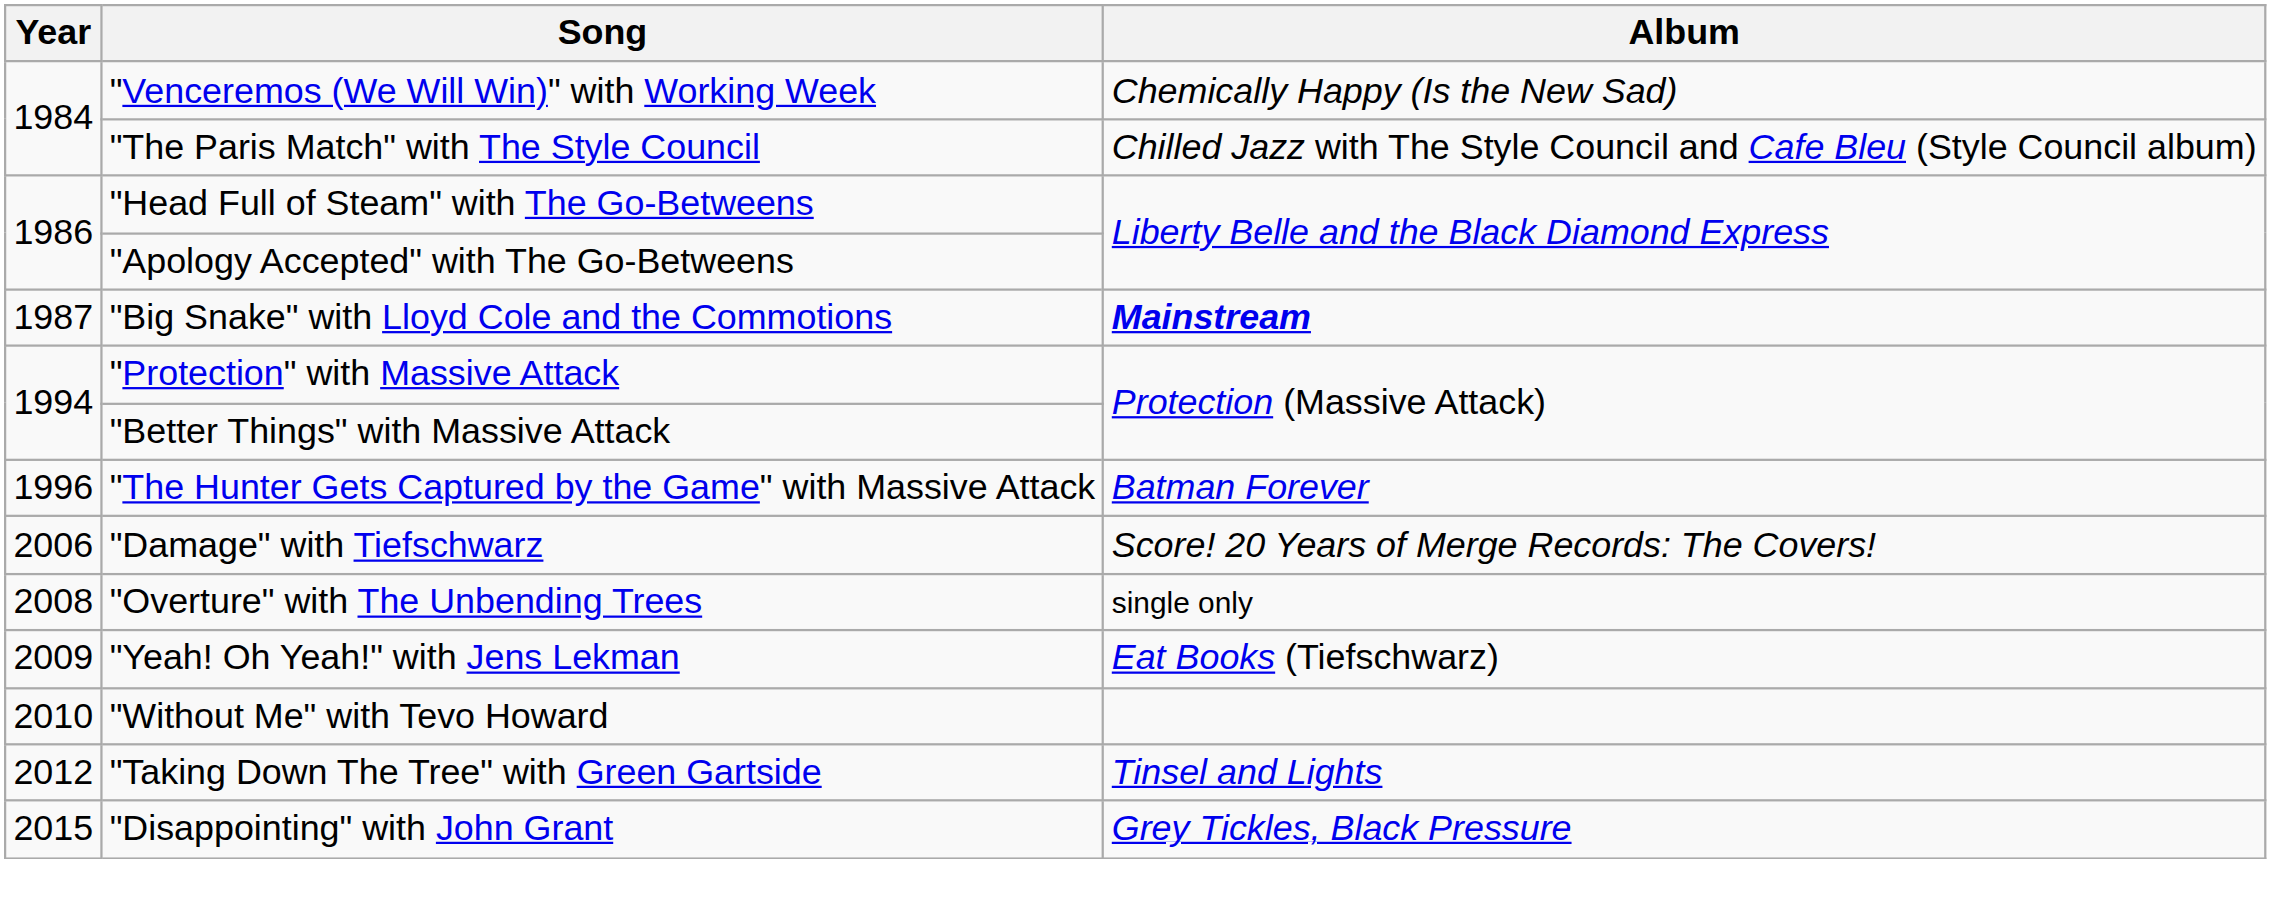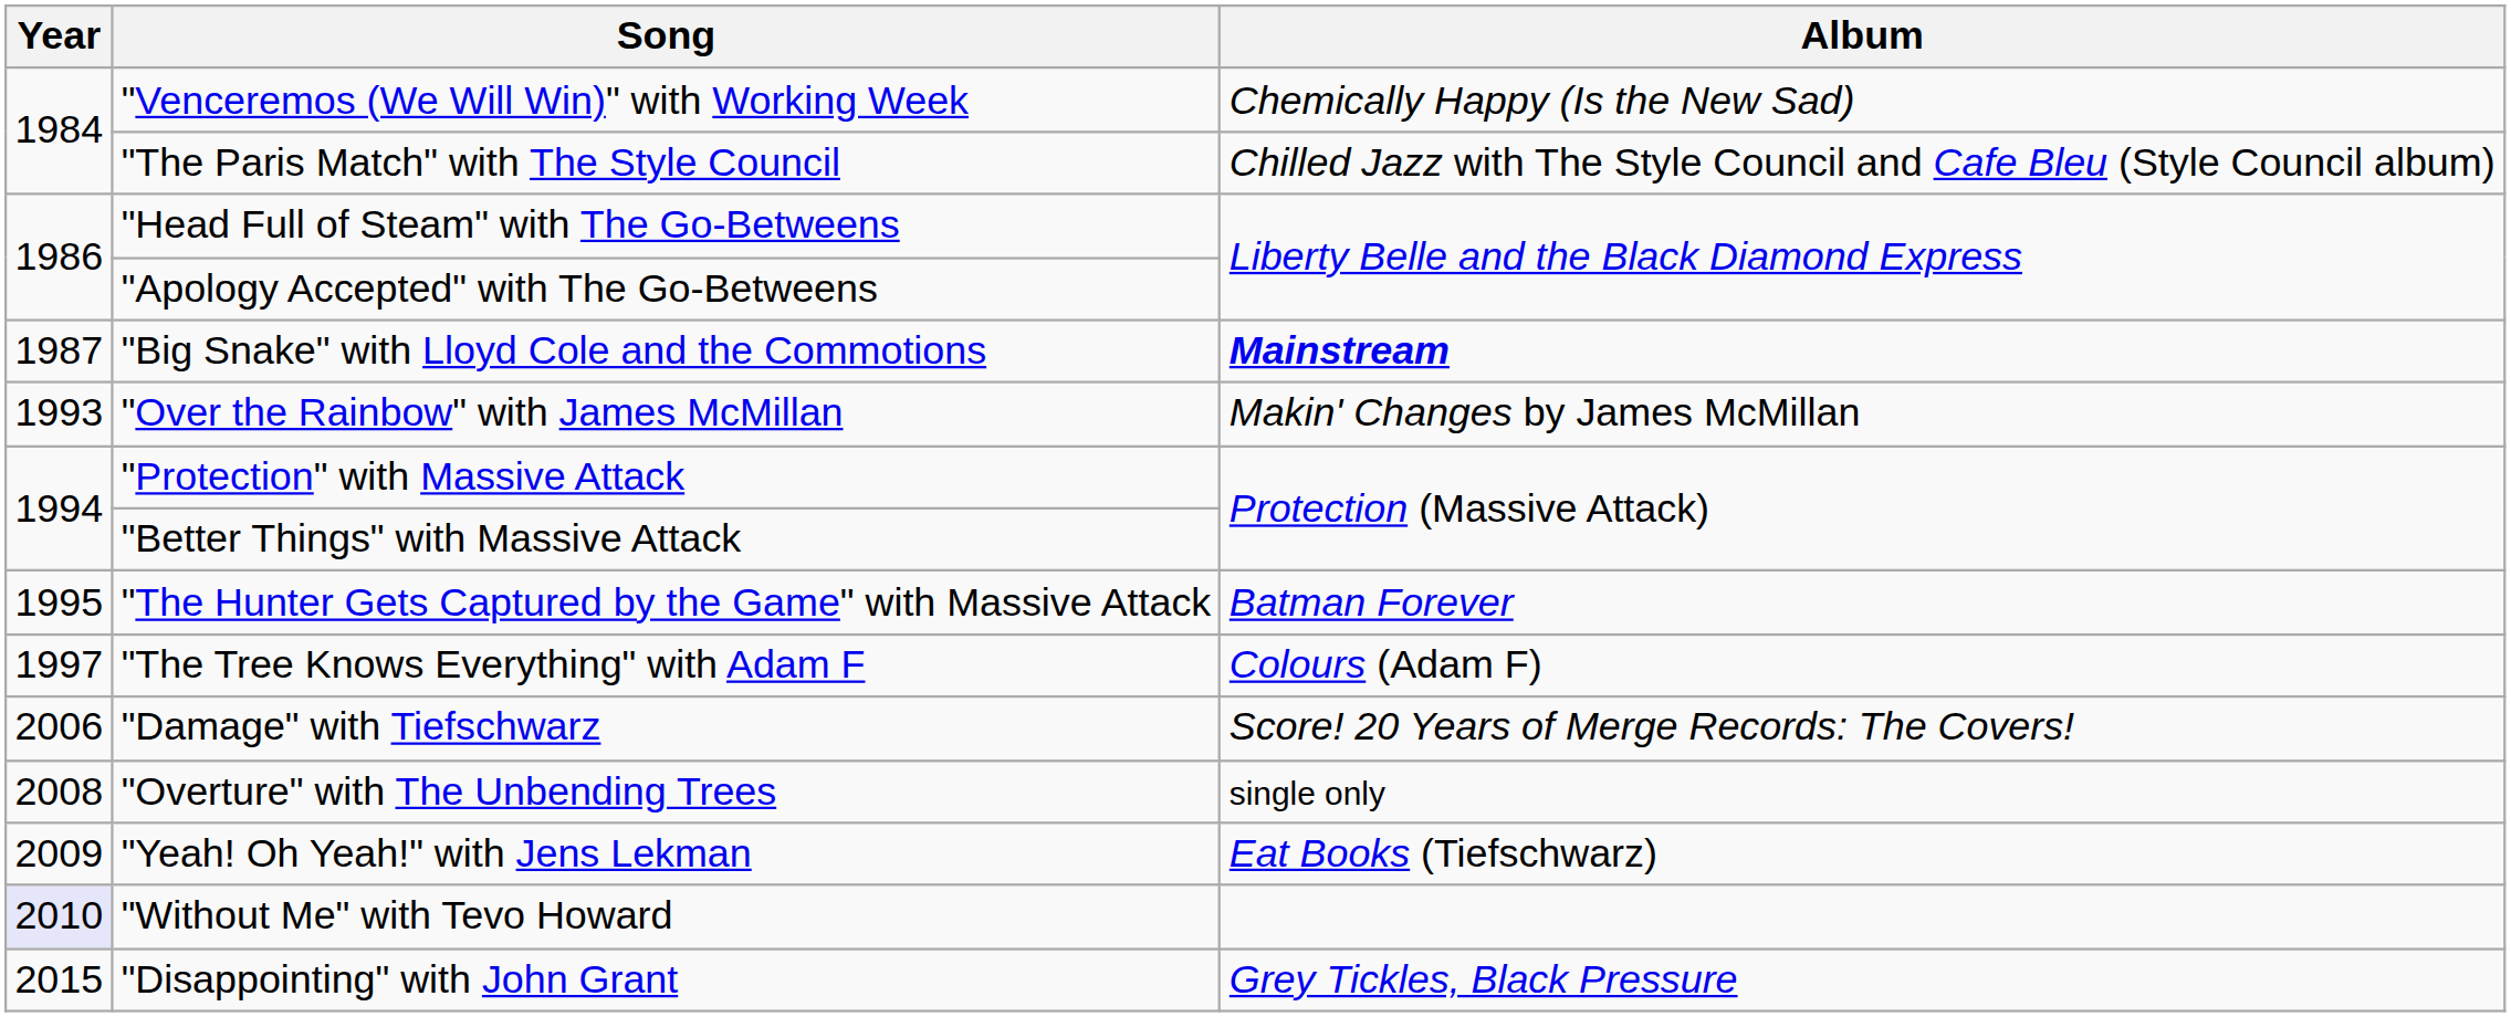+ row: 1993 | "Over the Rainbow" with James McMillan | Makin' Changes by James McMillan
"The Hunter Gets Captured by the Game" with Massive Attack | Year: 1996 -> 1995
+ row: 1997 | "The Tree Knows Everything" with Adam F | Colours (Adam F)
"Without Me" with Tevo Howard | Year: no background -> lavender background
- row: 2012 | "Taking Down The Tree" with Green Gartside | Tinsel and Lights
